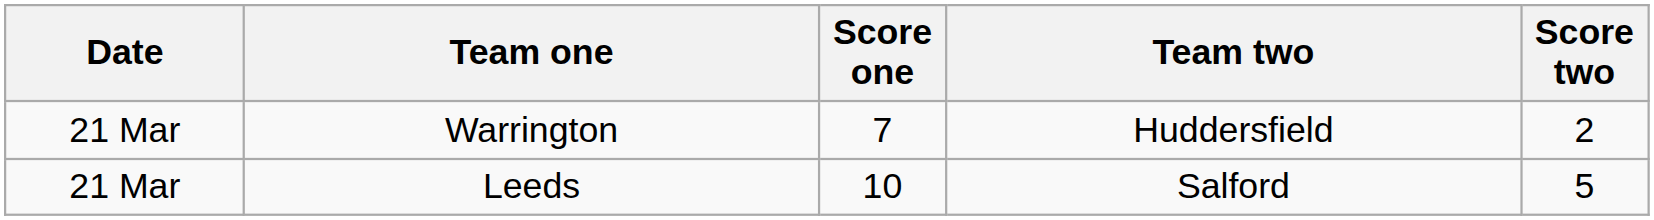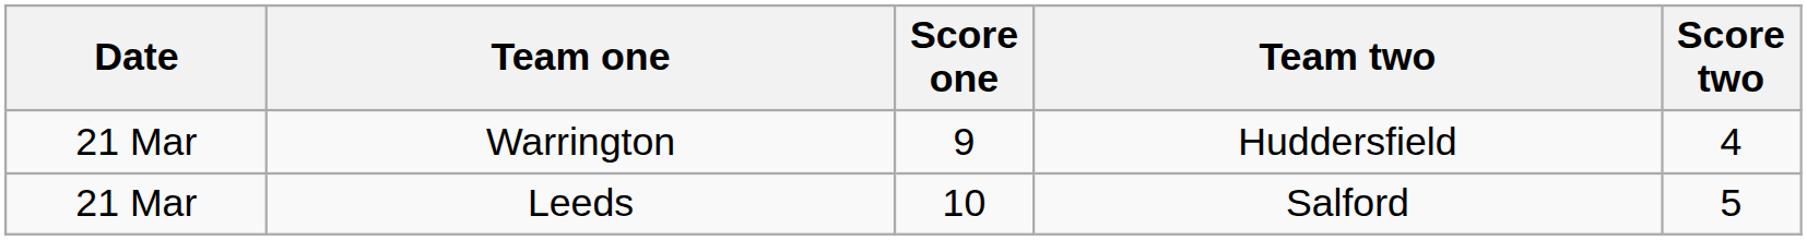Warrington | Score one: 7 -> 9
Warrington | Score two: 2 -> 4
